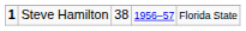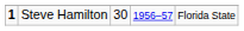Steve Hamilton | column 3: 38 -> 30
